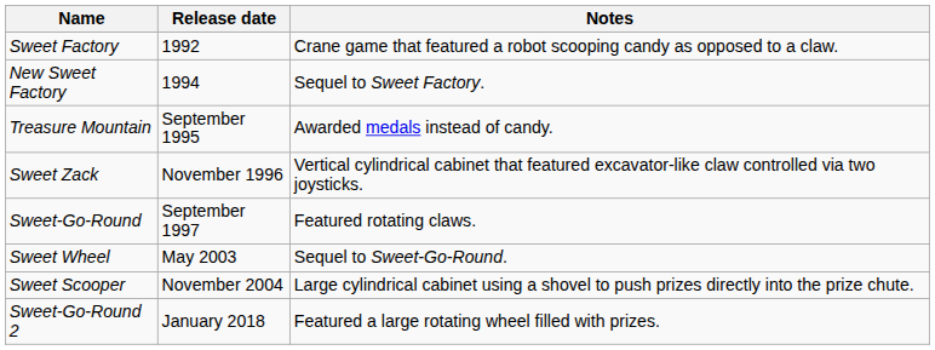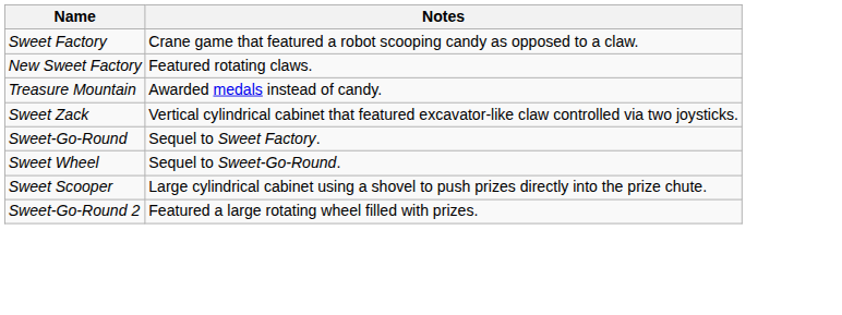- column: Release date | 1992 | 1994 | September 1995 | November 1996 | September 1997 | May 2003 | November 2004 | January 2018
New Sweet Factory | Notes: Sequel to Sweet Factory. -> Featured rotating claws.
Sweet-Go-Round | Notes: Featured rotating claws. -> Sequel to Sweet Factory.
